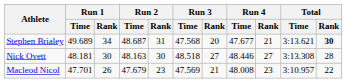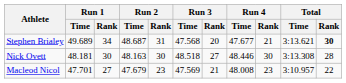Nick Ovett | Run 4 / Rank: 27 -> 30
Macleod Nicol | Run 1 / Rank: 26 -> 27
